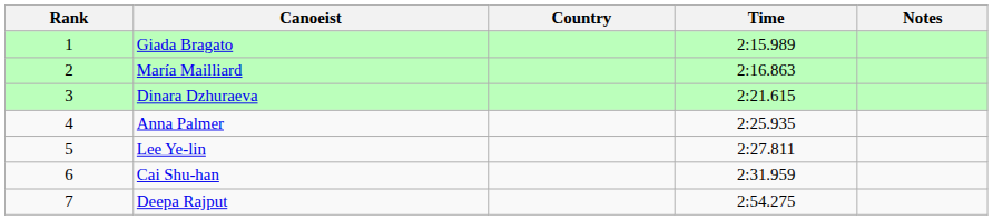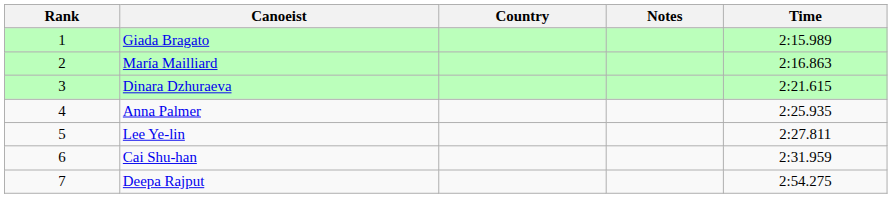columns swapped: Time <-> Notes
